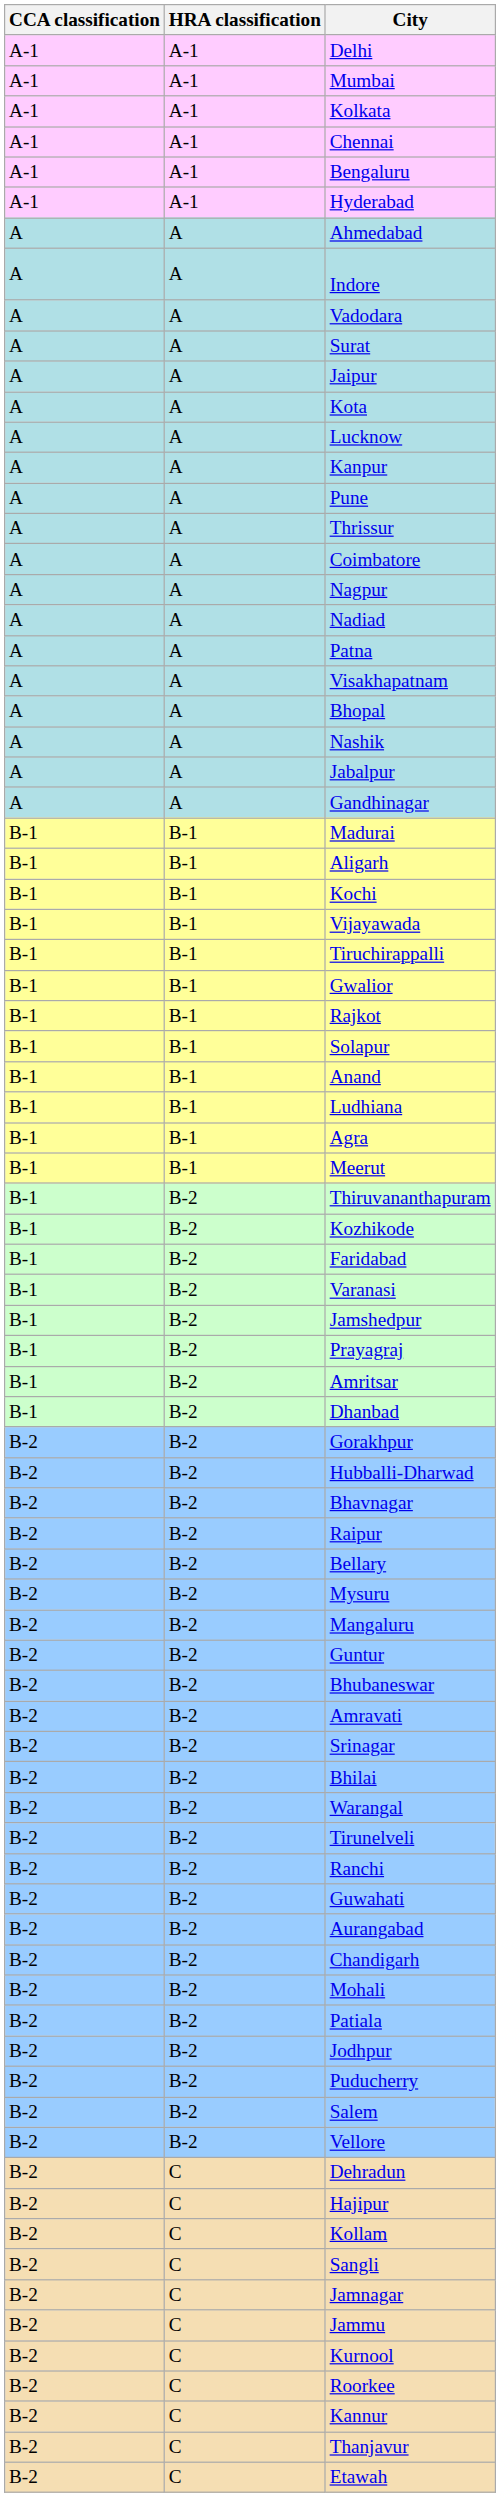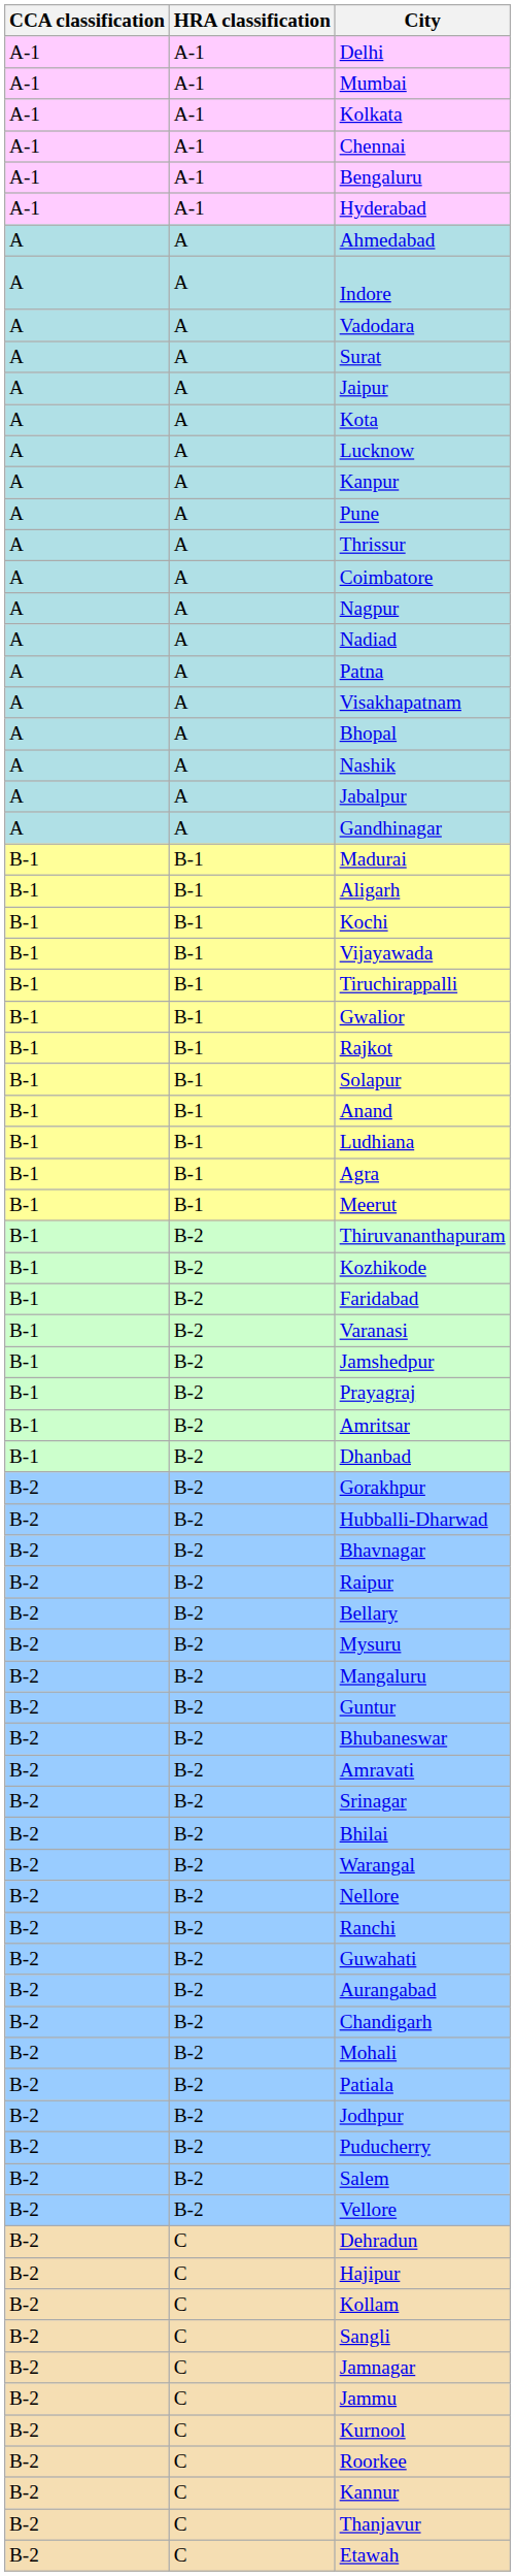- row: B-2 | B-2 | Tirunelveli
+ row: B-2 | B-2 | Nellore
